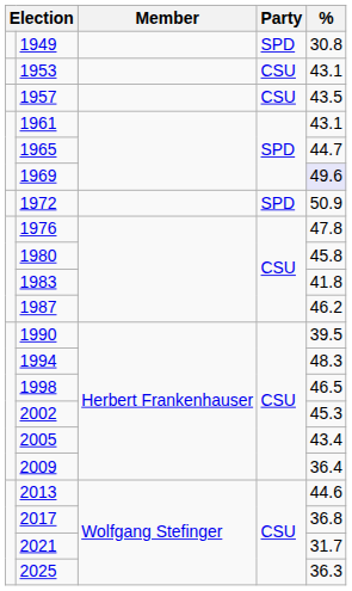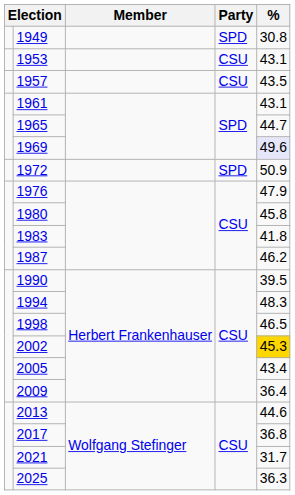1976 | %: 47.8 -> 47.9
2002 | %: no background -> gold background
